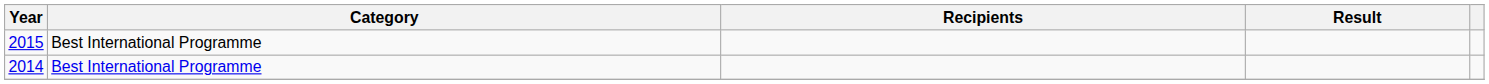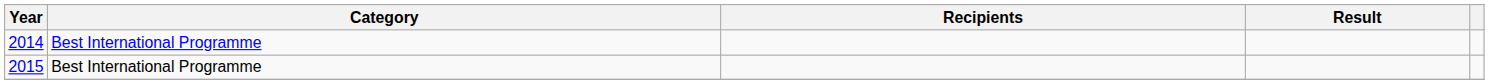rows swapped: 2014 <-> 2015
